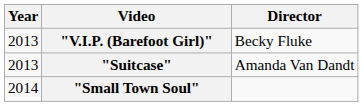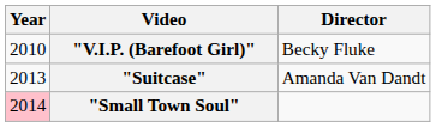"V.I.P. (Barefoot Girl)" | Year: 2013 -> 2010
"Small Town Soul" | Year: no background -> pink background
